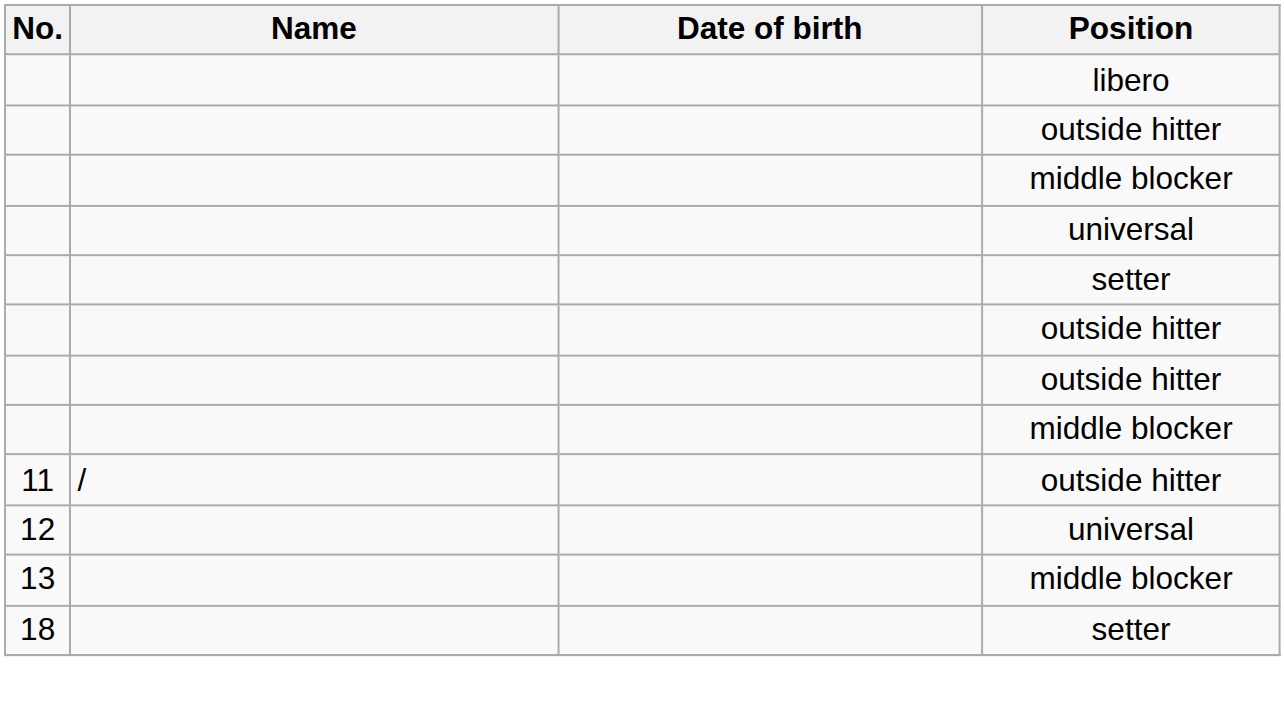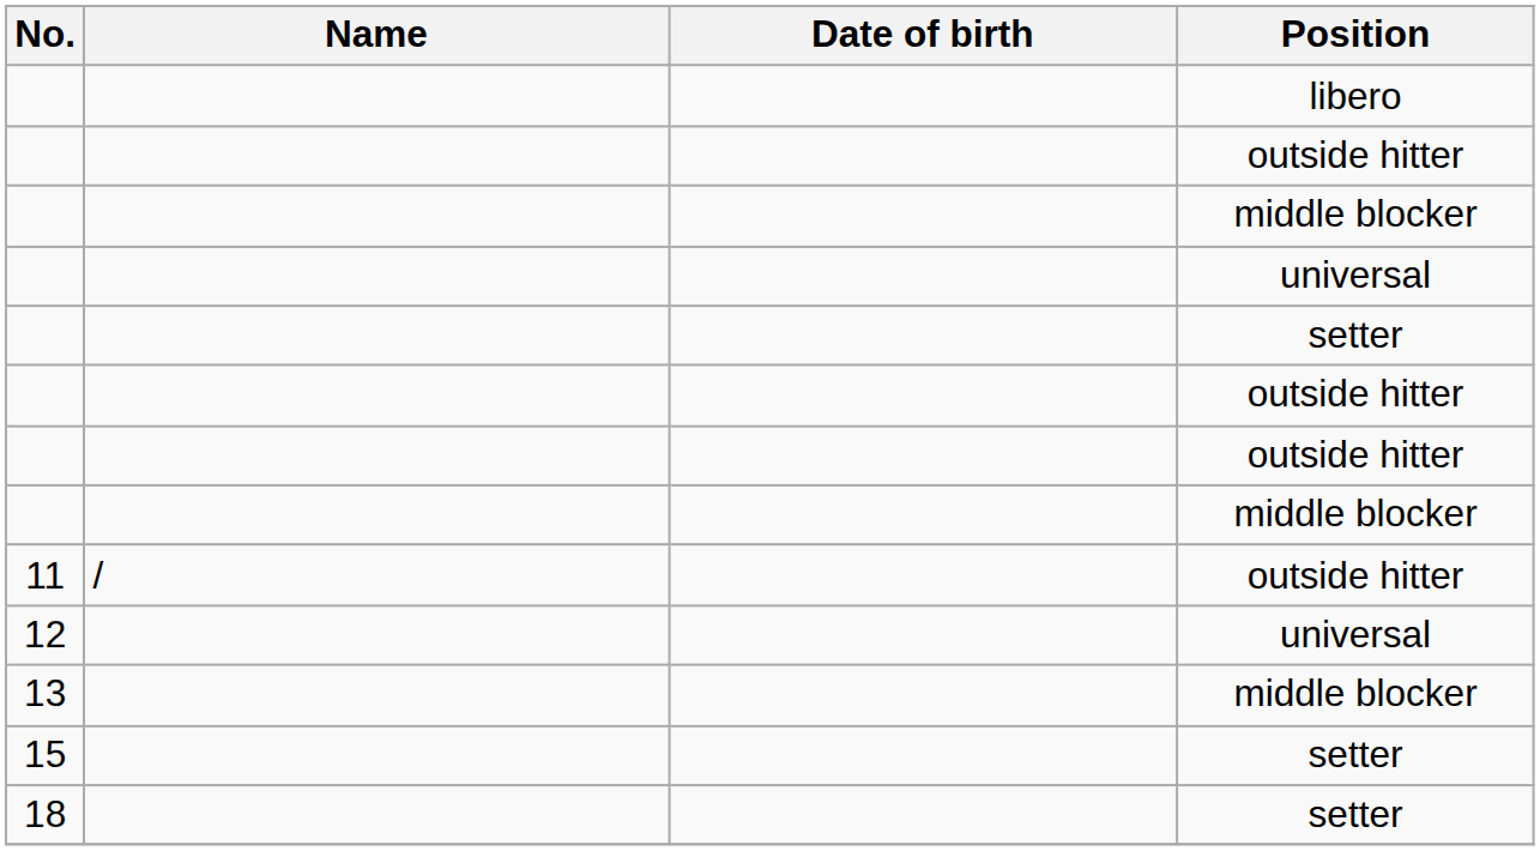+ row: 15 | setter
